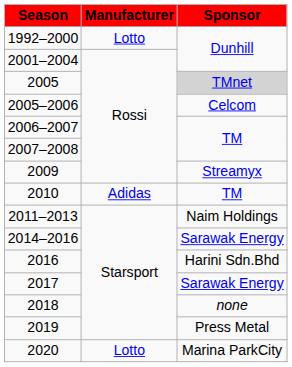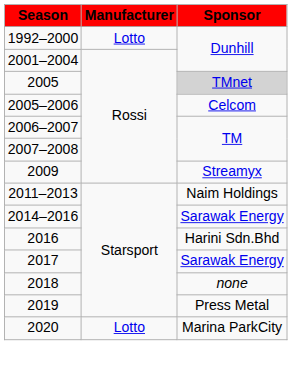- row: 2010 | Adidas | TM
